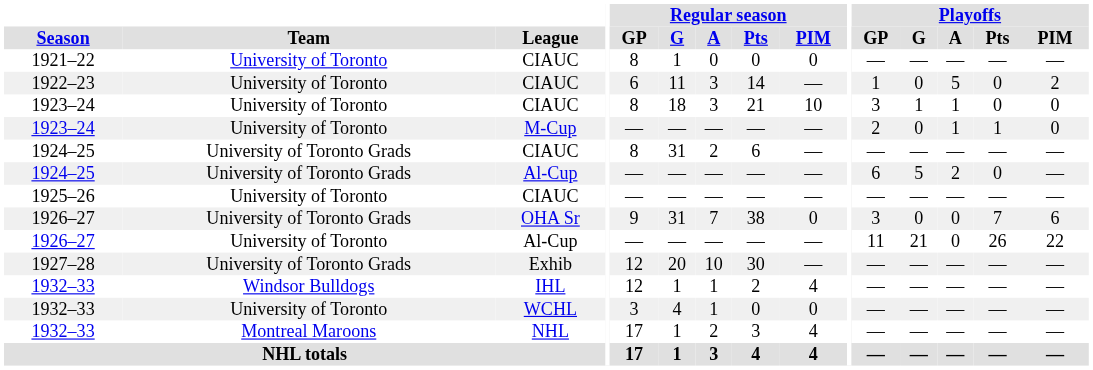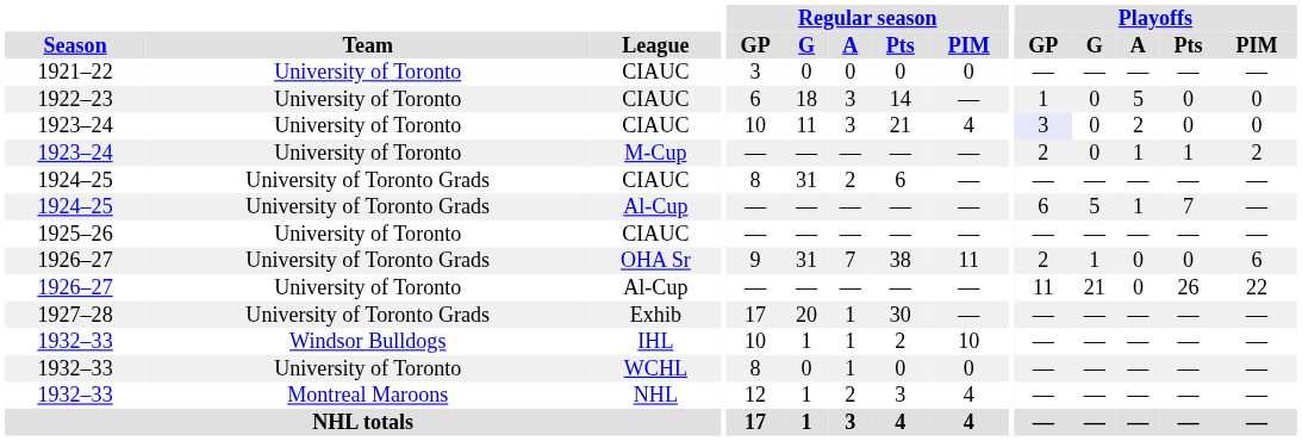1921–22 | Regular season / GP: 8 -> 3
1921–22 | Regular season / G: 1 -> 0
1922–23 | Regular season / G: 11 -> 18
1922–23 | Playoffs / PIM: 2 -> 0
1923–24 / CIAUC | Regular season / GP: 8 -> 10
1923–24 / CIAUC | Regular season / G: 18 -> 11
1923–24 / CIAUC | Regular season / PIM: 10 -> 4
1923–24 / CIAUC | Playoffs / GP: no background -> lavender background
1923–24 / CIAUC | Playoffs / G: 1 -> 0
1923–24 / CIAUC | Playoffs / A: 1 -> 2
1923–24 / M-Cup | Playoffs / PIM: 0 -> 2
1924–25 / Al-Cup | Playoffs / A: 2 -> 1
1924–25 / Al-Cup | Playoffs / Pts: 0 -> 7
1926–27 / OHA Sr | Regular season / PIM: 0 -> 11
1926–27 / OHA Sr | Playoffs / GP: 3 -> 2
1926–27 / OHA Sr | Playoffs / G: 0 -> 1
1926–27 / OHA Sr | Playoffs / Pts: 7 -> 0
1927–28 | Regular season / GP: 12 -> 17
1927–28 | Regular season / A: 10 -> 1
1932–33 / IHL | Regular season / GP: 12 -> 10
1932–33 / IHL | Regular season / PIM: 4 -> 10
1932–33 / WCHL | Regular season / GP: 3 -> 8
1932–33 / WCHL | Regular season / G: 4 -> 0
1932–33 / NHL | Regular season / GP: 17 -> 12
